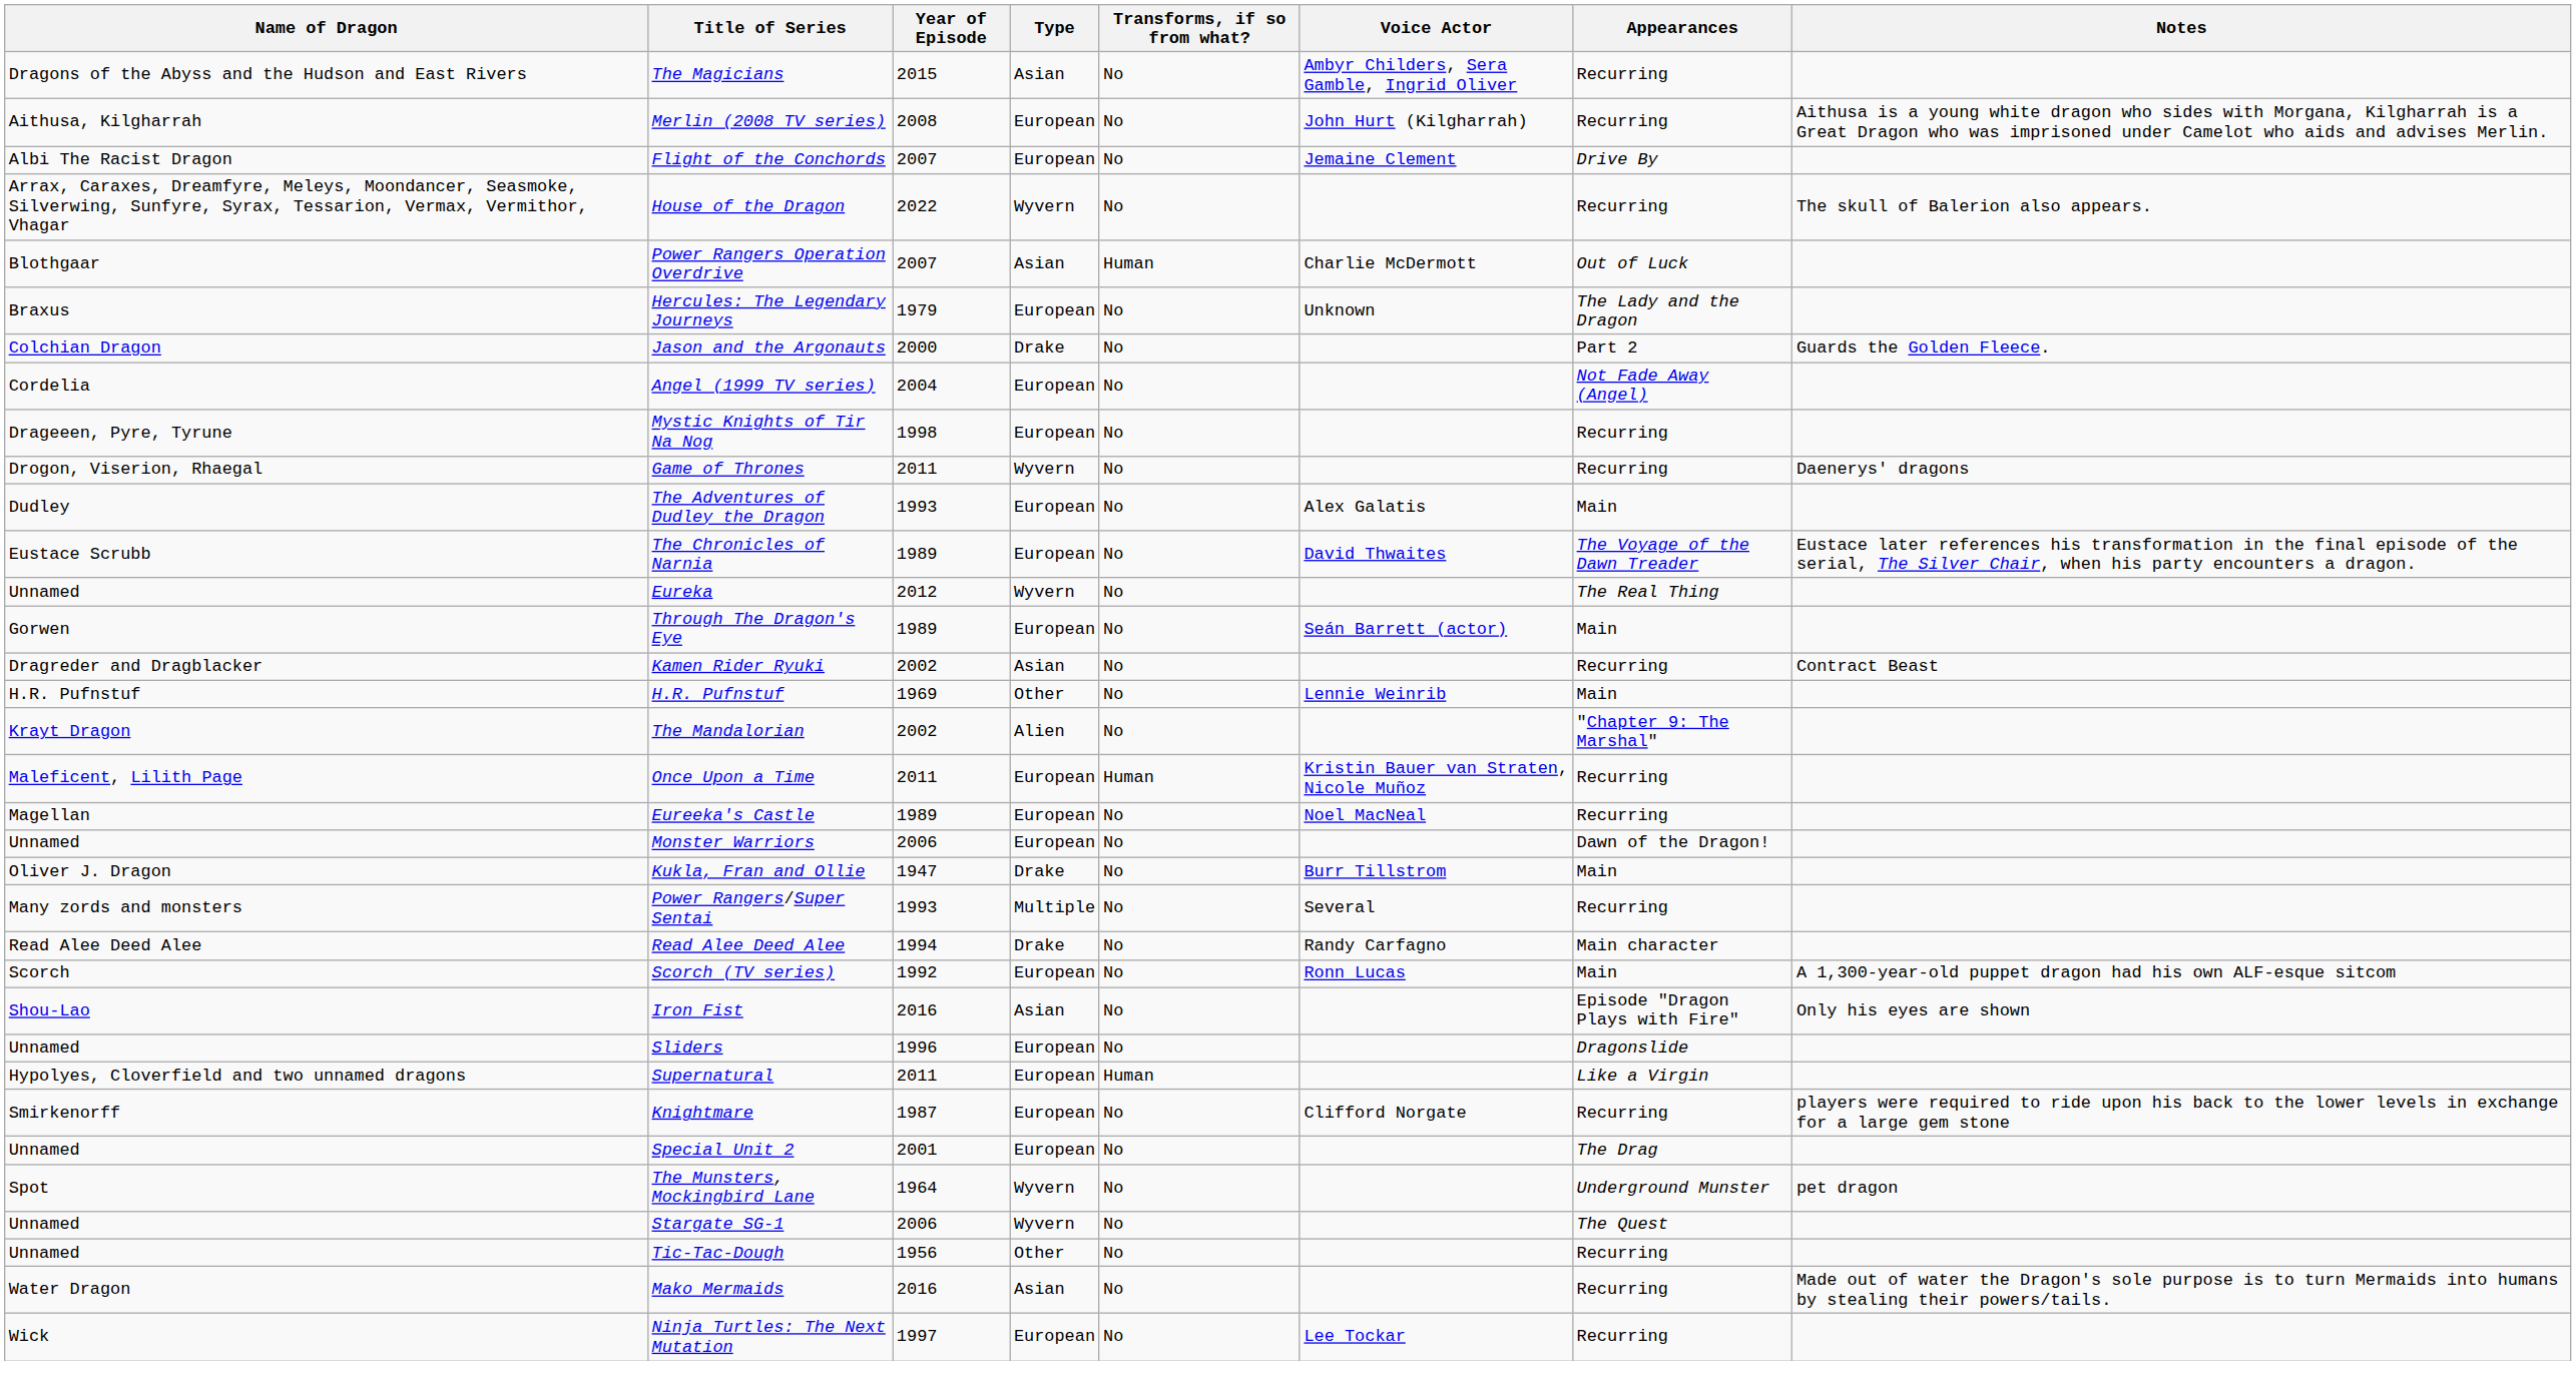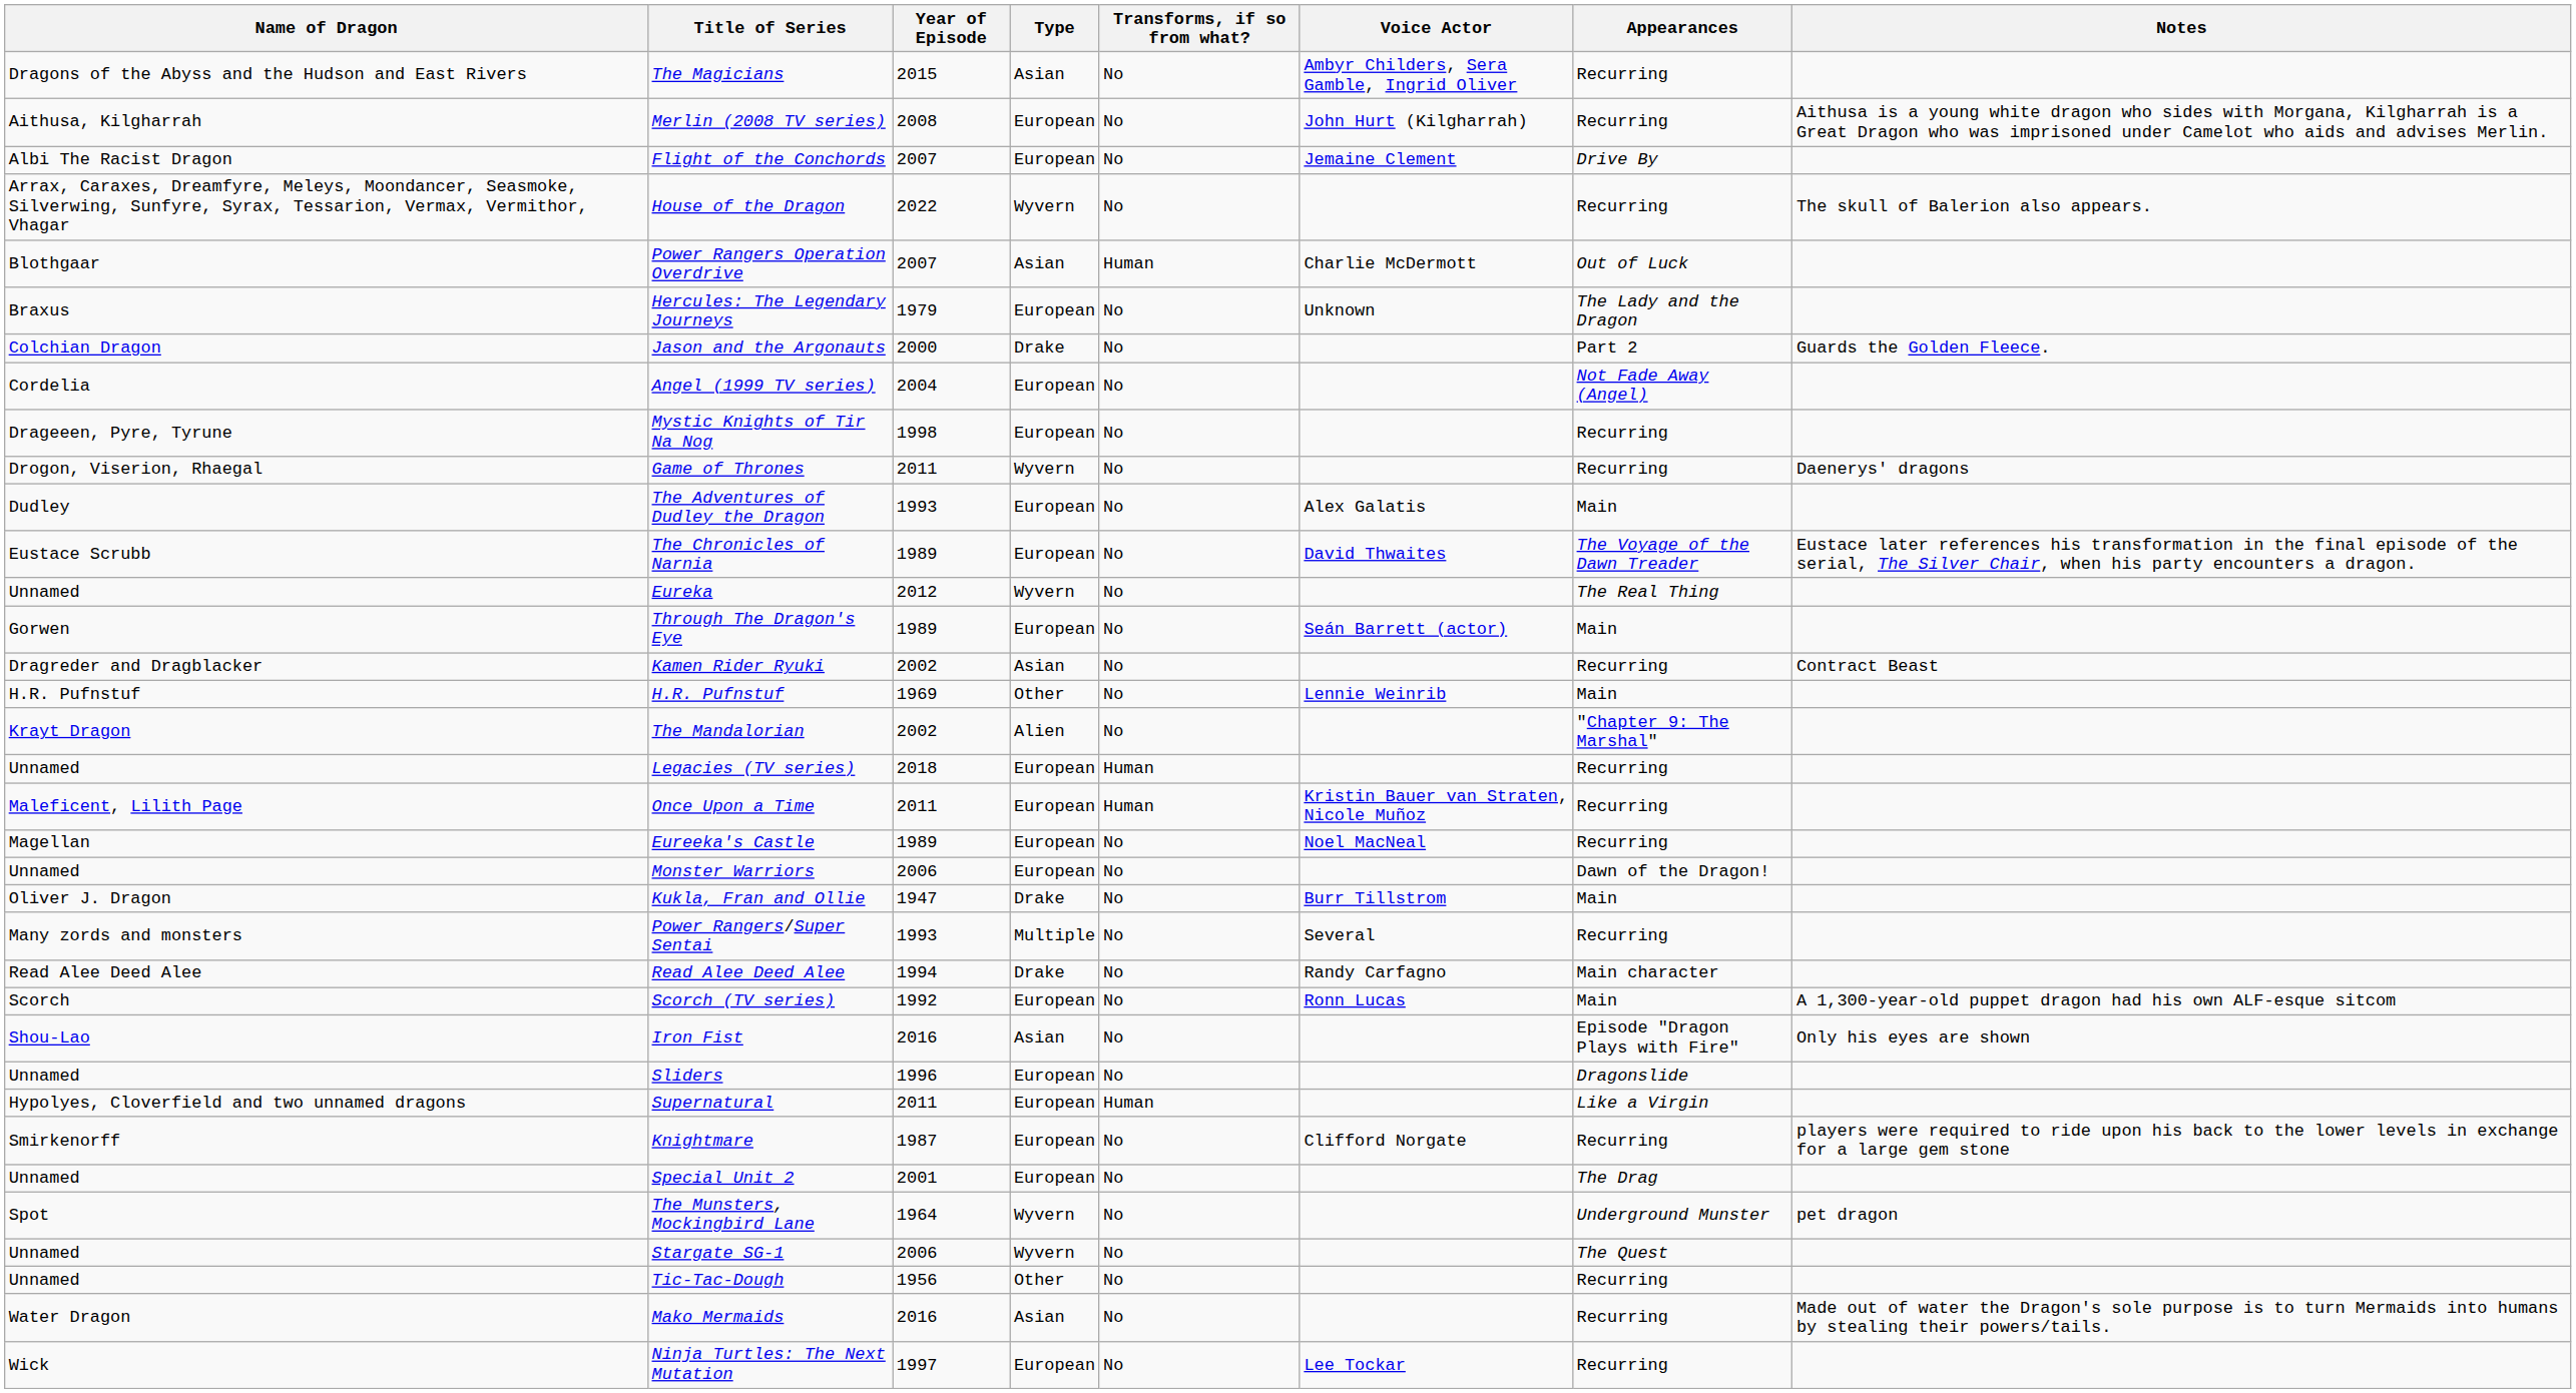+ row: Unnamed | Legacies (TV series) | 2018 | European | Human | Recurring
